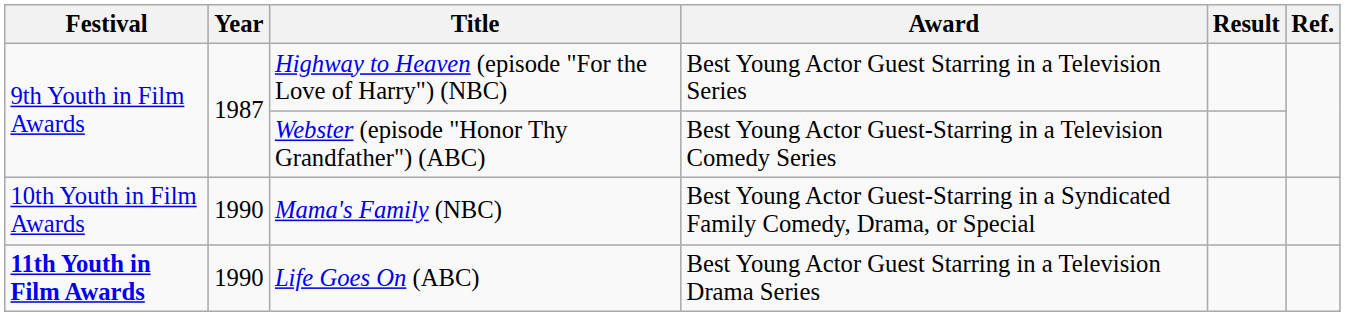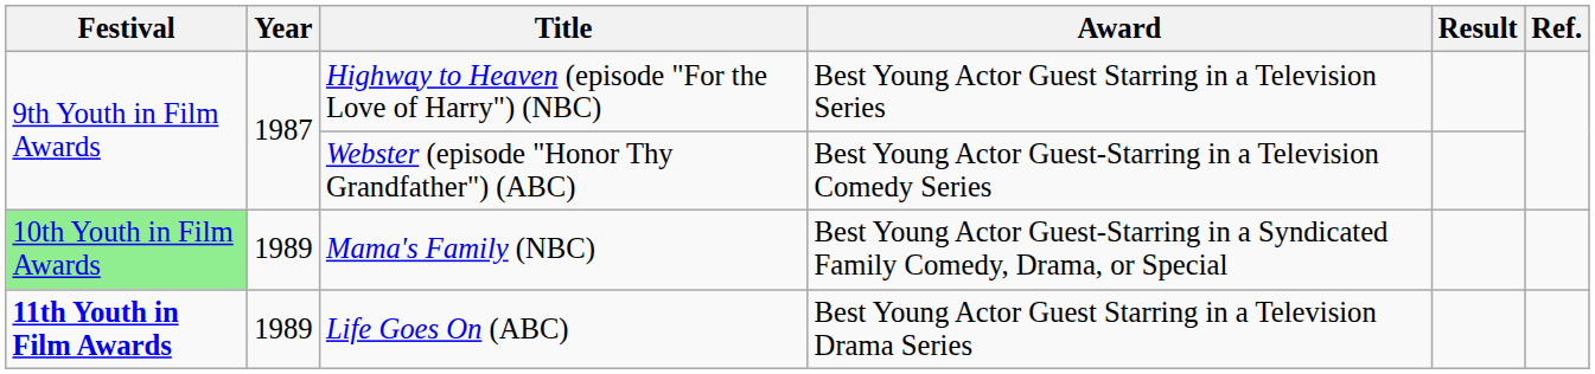Mama's Family (NBC) | Festival: no background -> lightgreen background
Mama's Family (NBC) | Year: 1990 -> 1989
Life Goes On (ABC) | Year: 1990 -> 1989
